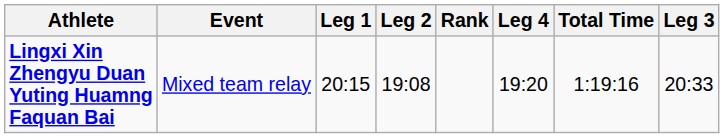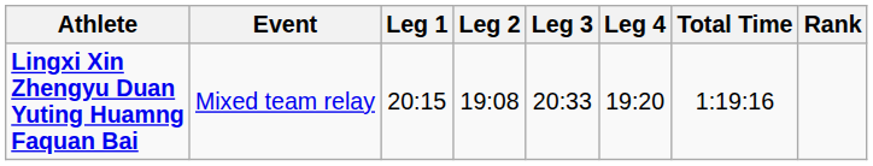columns swapped: Leg 3 <-> Rank
